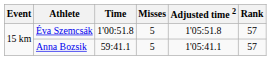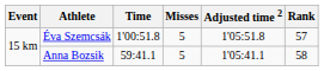Anna Bozsik | Rank: 57 -> 58
